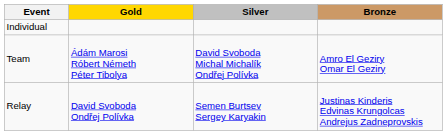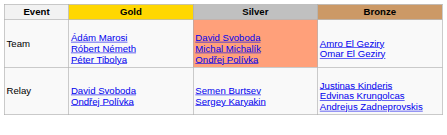- row: Individual
Team | Silver: no background -> lightsalmon background
